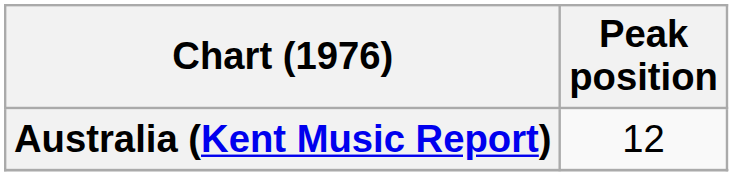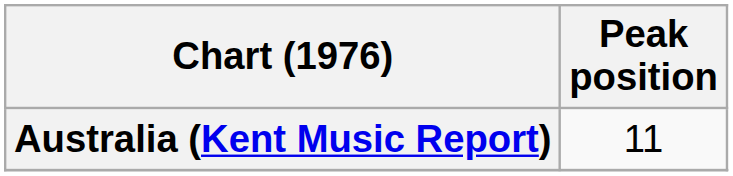Australia (Kent Music Report) | Peak position: 12 -> 11
